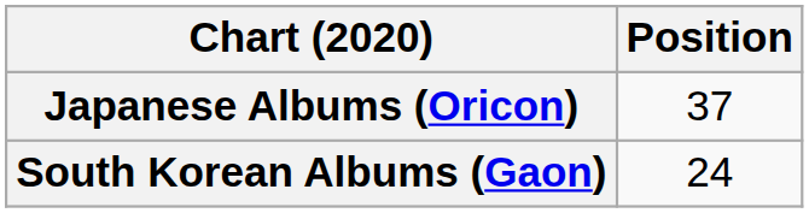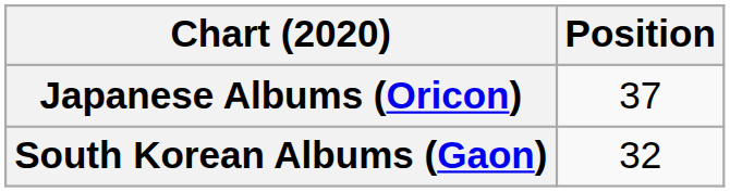South Korean Albums (Gaon) | Position: 24 -> 32
